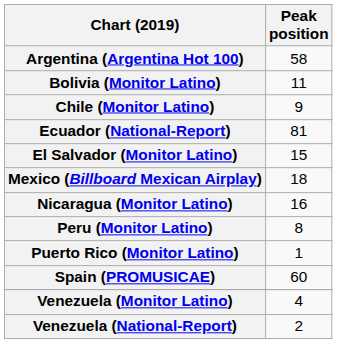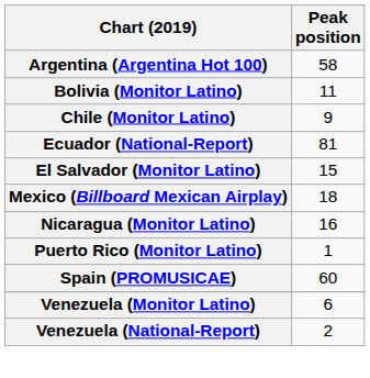- row: Peru (Monitor Latino) | 8
Venezuela (Monitor Latino) | Peak position: 4 -> 6
